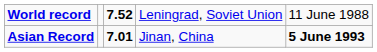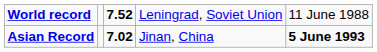Asian Record | column 3: 7.01 -> 7.02
